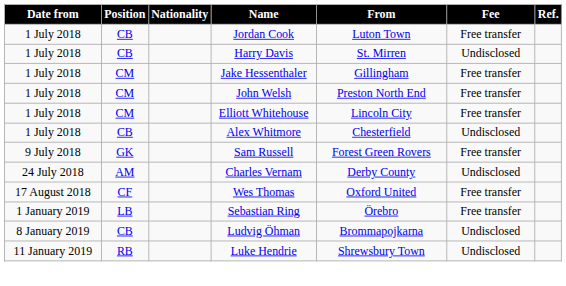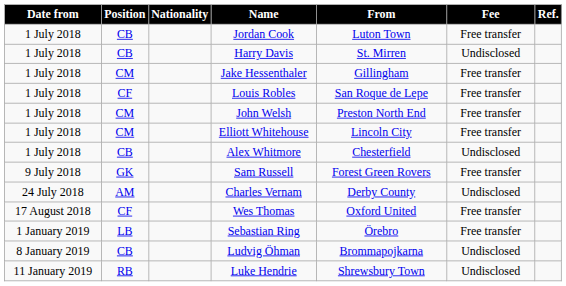+ row: 1 July 2018 | CF | Louis Robles | San Roque de Lepe | Free transfer
